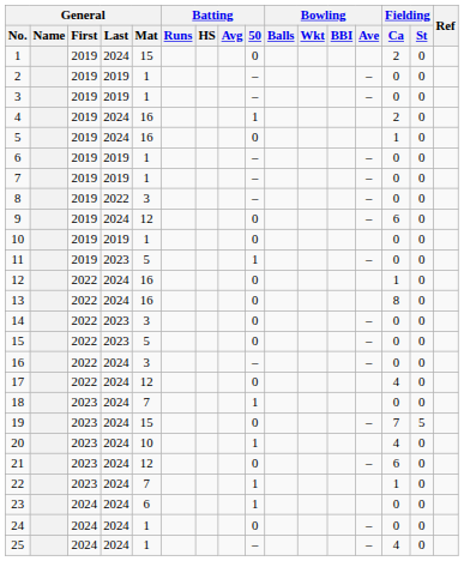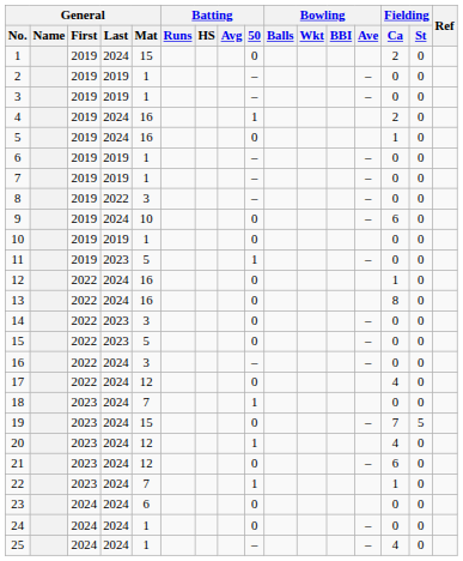9 | General / Mat: 12 -> 10
20 | General / Mat: 10 -> 12
23 | Batting / 50: 1 -> 0
